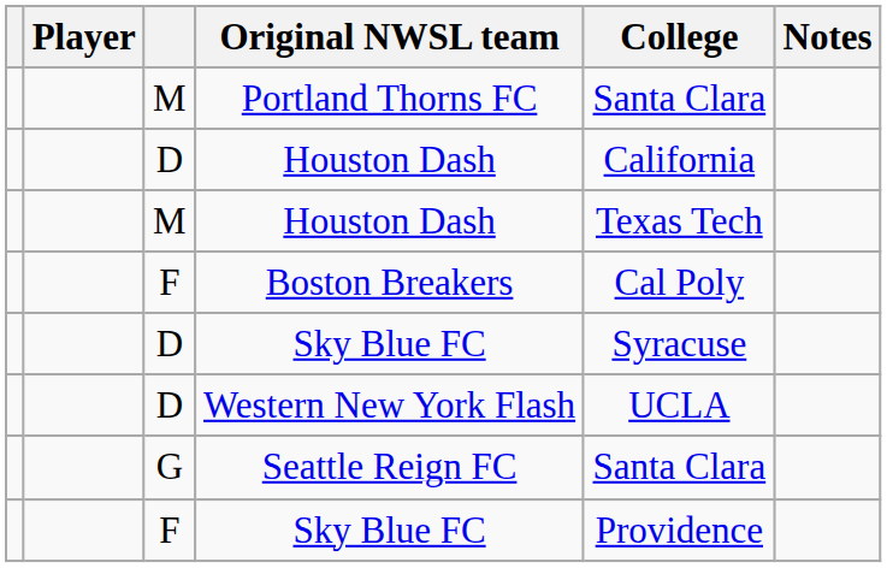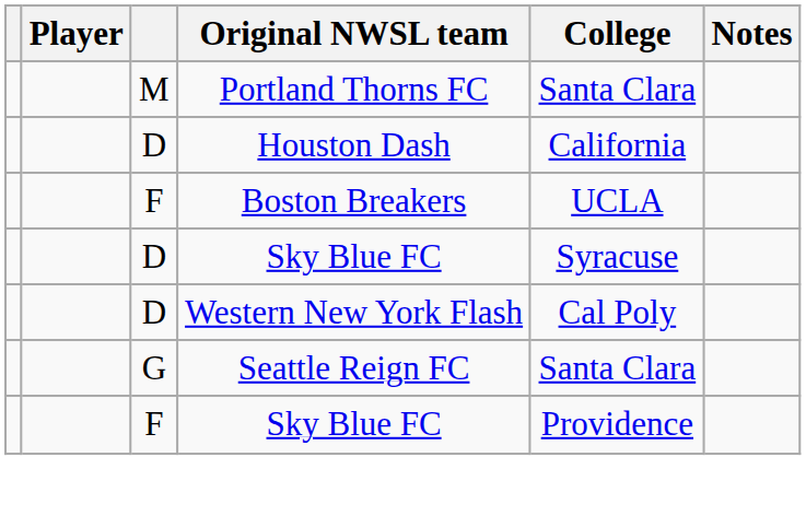- row: M | Houston Dash | Texas Tech
Boston Breakers | College: Cal Poly -> UCLA
Western New York Flash | College: UCLA -> Cal Poly
